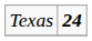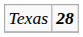Texas | column 2: 24 -> 28
